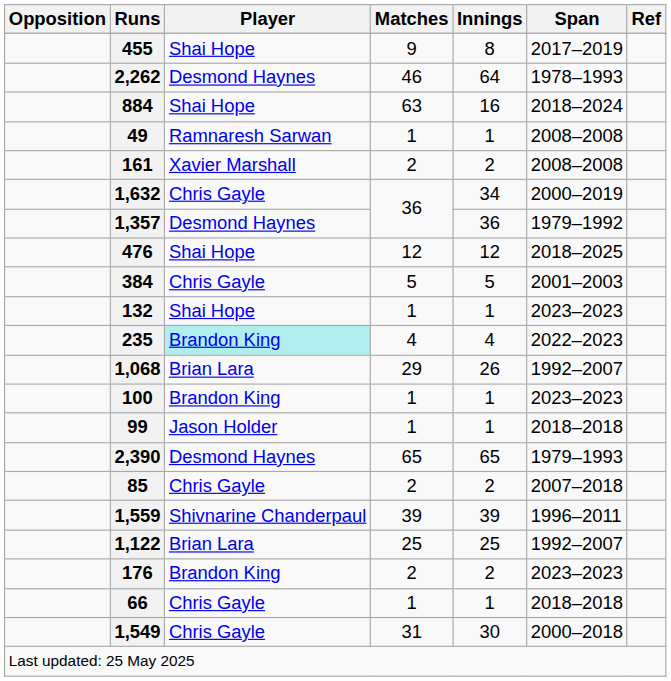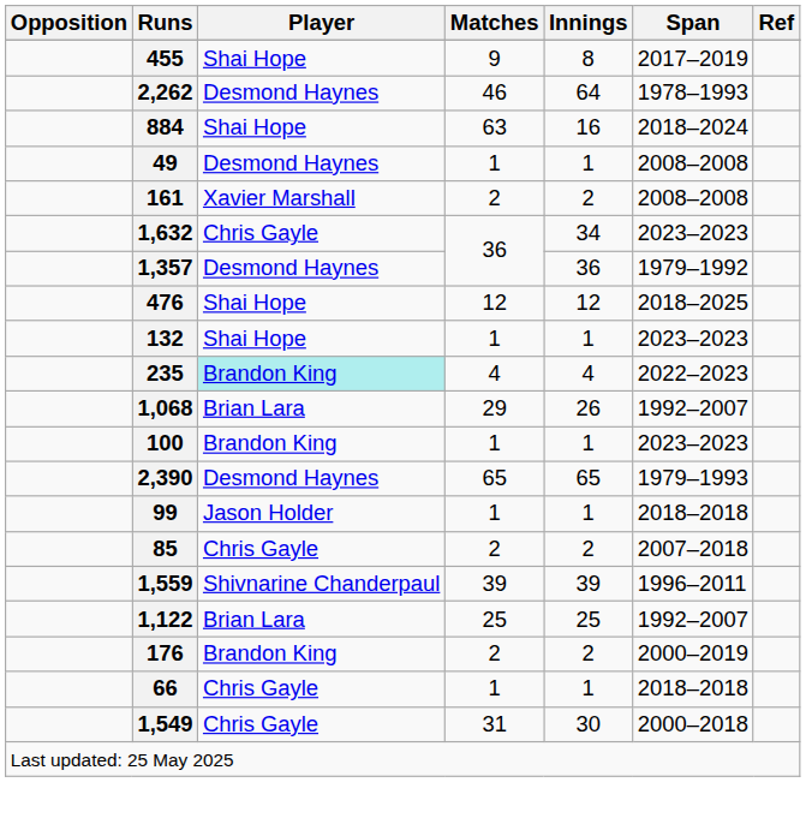49 | Player: Ramnaresh Sarwan -> Desmond Haynes
1,632 | Span: 2000–2019 -> 2023–2023
- row: 384 | Chris Gayle | 5 | 5 | 2001–2003
rows swapped: 2,390 <-> 99
176 | Span: 2023–2023 -> 2000–2019
